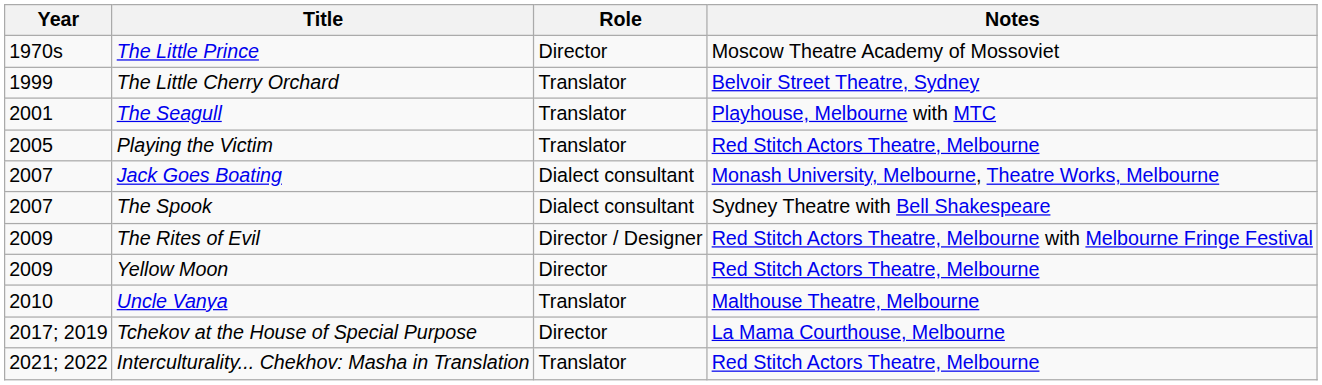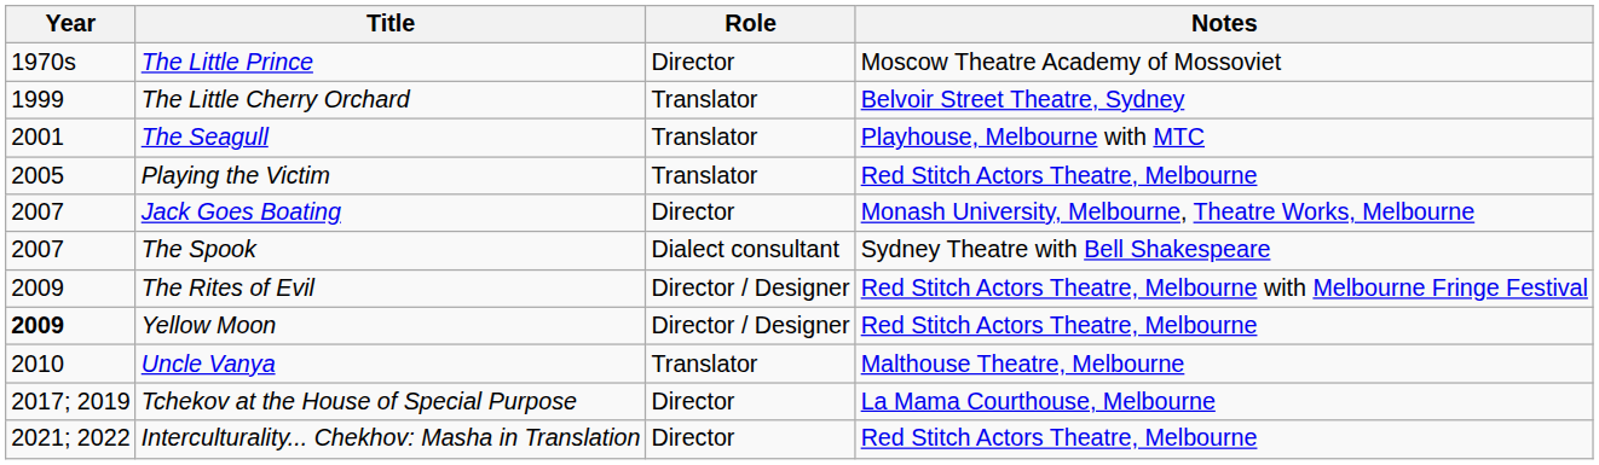Jack Goes Boating | Role: Dialect consultant -> Director
Yellow Moon | Year: normal -> bold
Yellow Moon | Role: Director -> Director / Designer
Interculturality... Chekhov: Masha in Translation | Role: Translator -> Director
